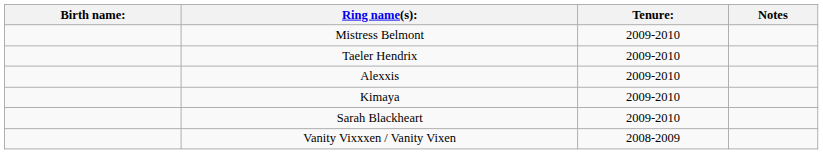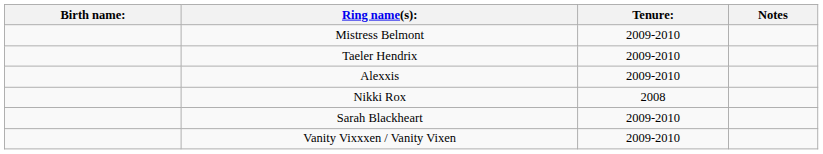+ row: Nikki Rox | 2008
- row: Kimaya | 2009-2010
Vanity Vixxxen / Vanity Vixen | Tenure:: 2008-2009 -> 2009-2010
